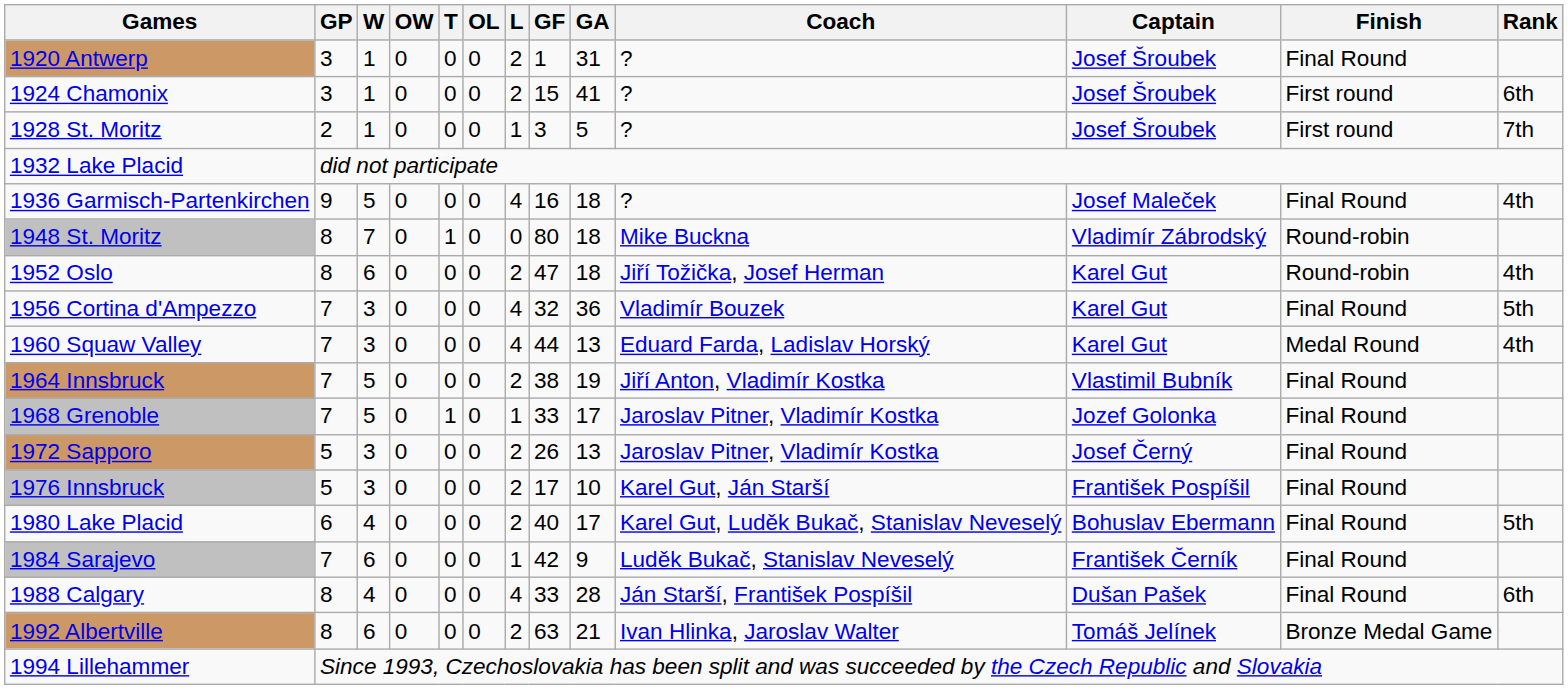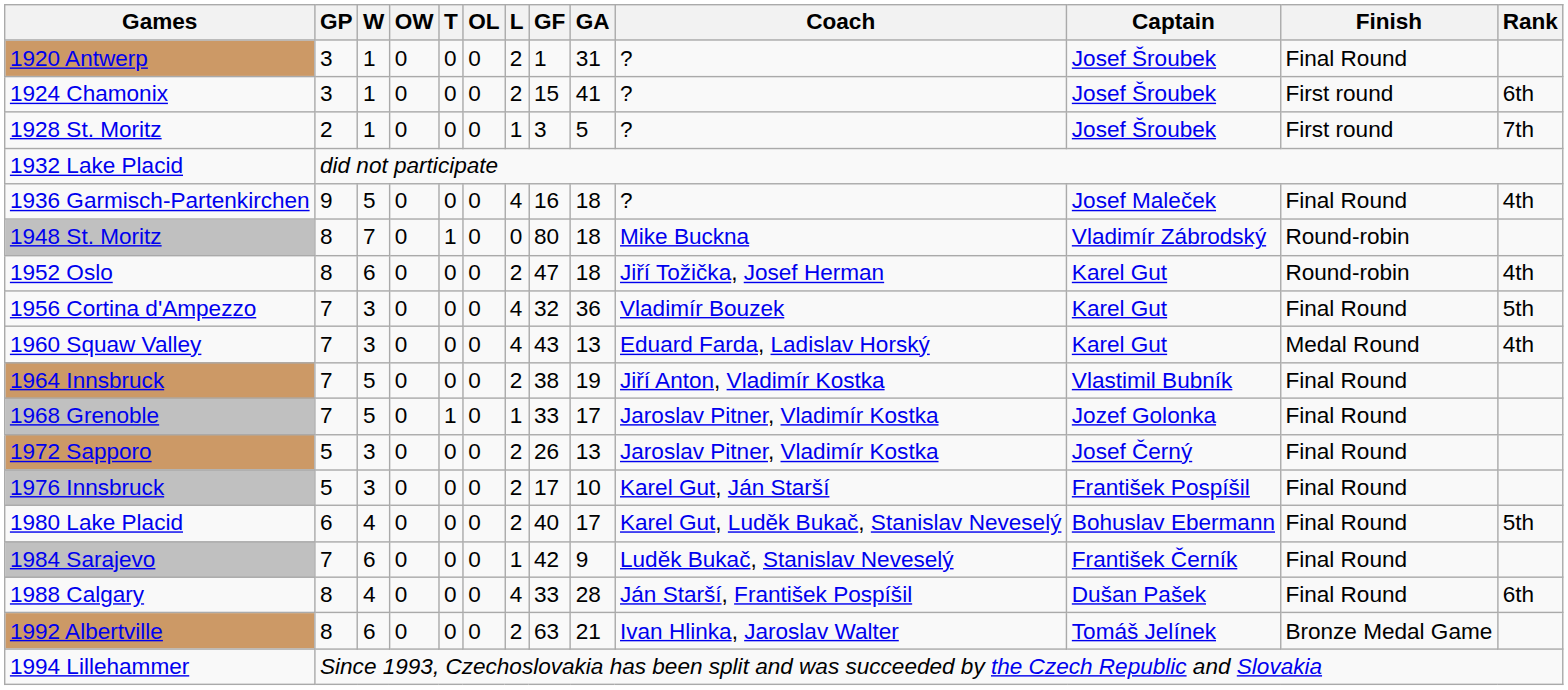1960 Squaw Valley | GF: 44 -> 43
